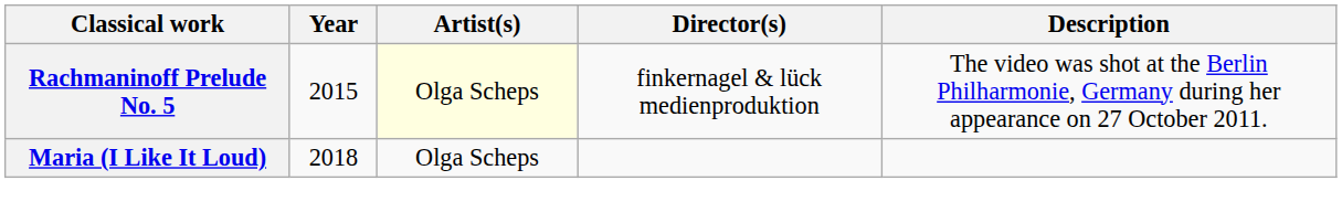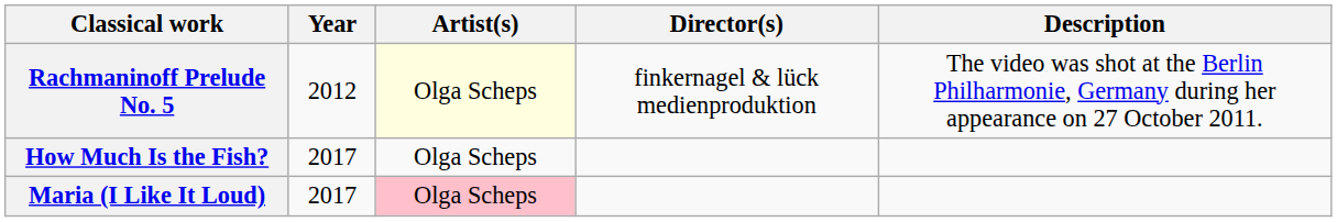Rachmaninoff Prelude No. 5 | Year: 2015 -> 2012
+ row: How Much Is the Fish? | 2017 | Olga Scheps
Maria (I Like It Loud) | Year: 2018 -> 2017
Maria (I Like It Loud) | Artist(s): no background -> pink background
